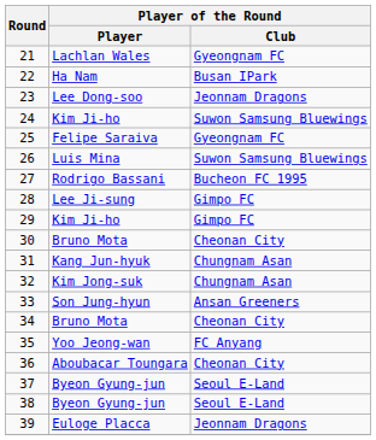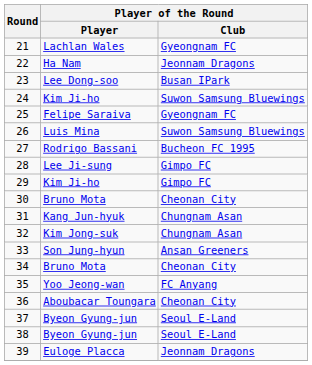22 | Player of the Round / Club: Busan IPark -> Jeonnam Dragons
23 | Player of the Round / Club: Jeonnam Dragons -> Busan IPark
